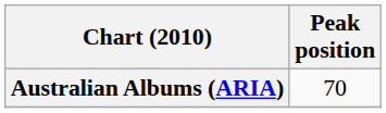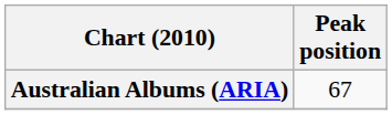Australian Albums (ARIA) | Peak position: 70 -> 67
